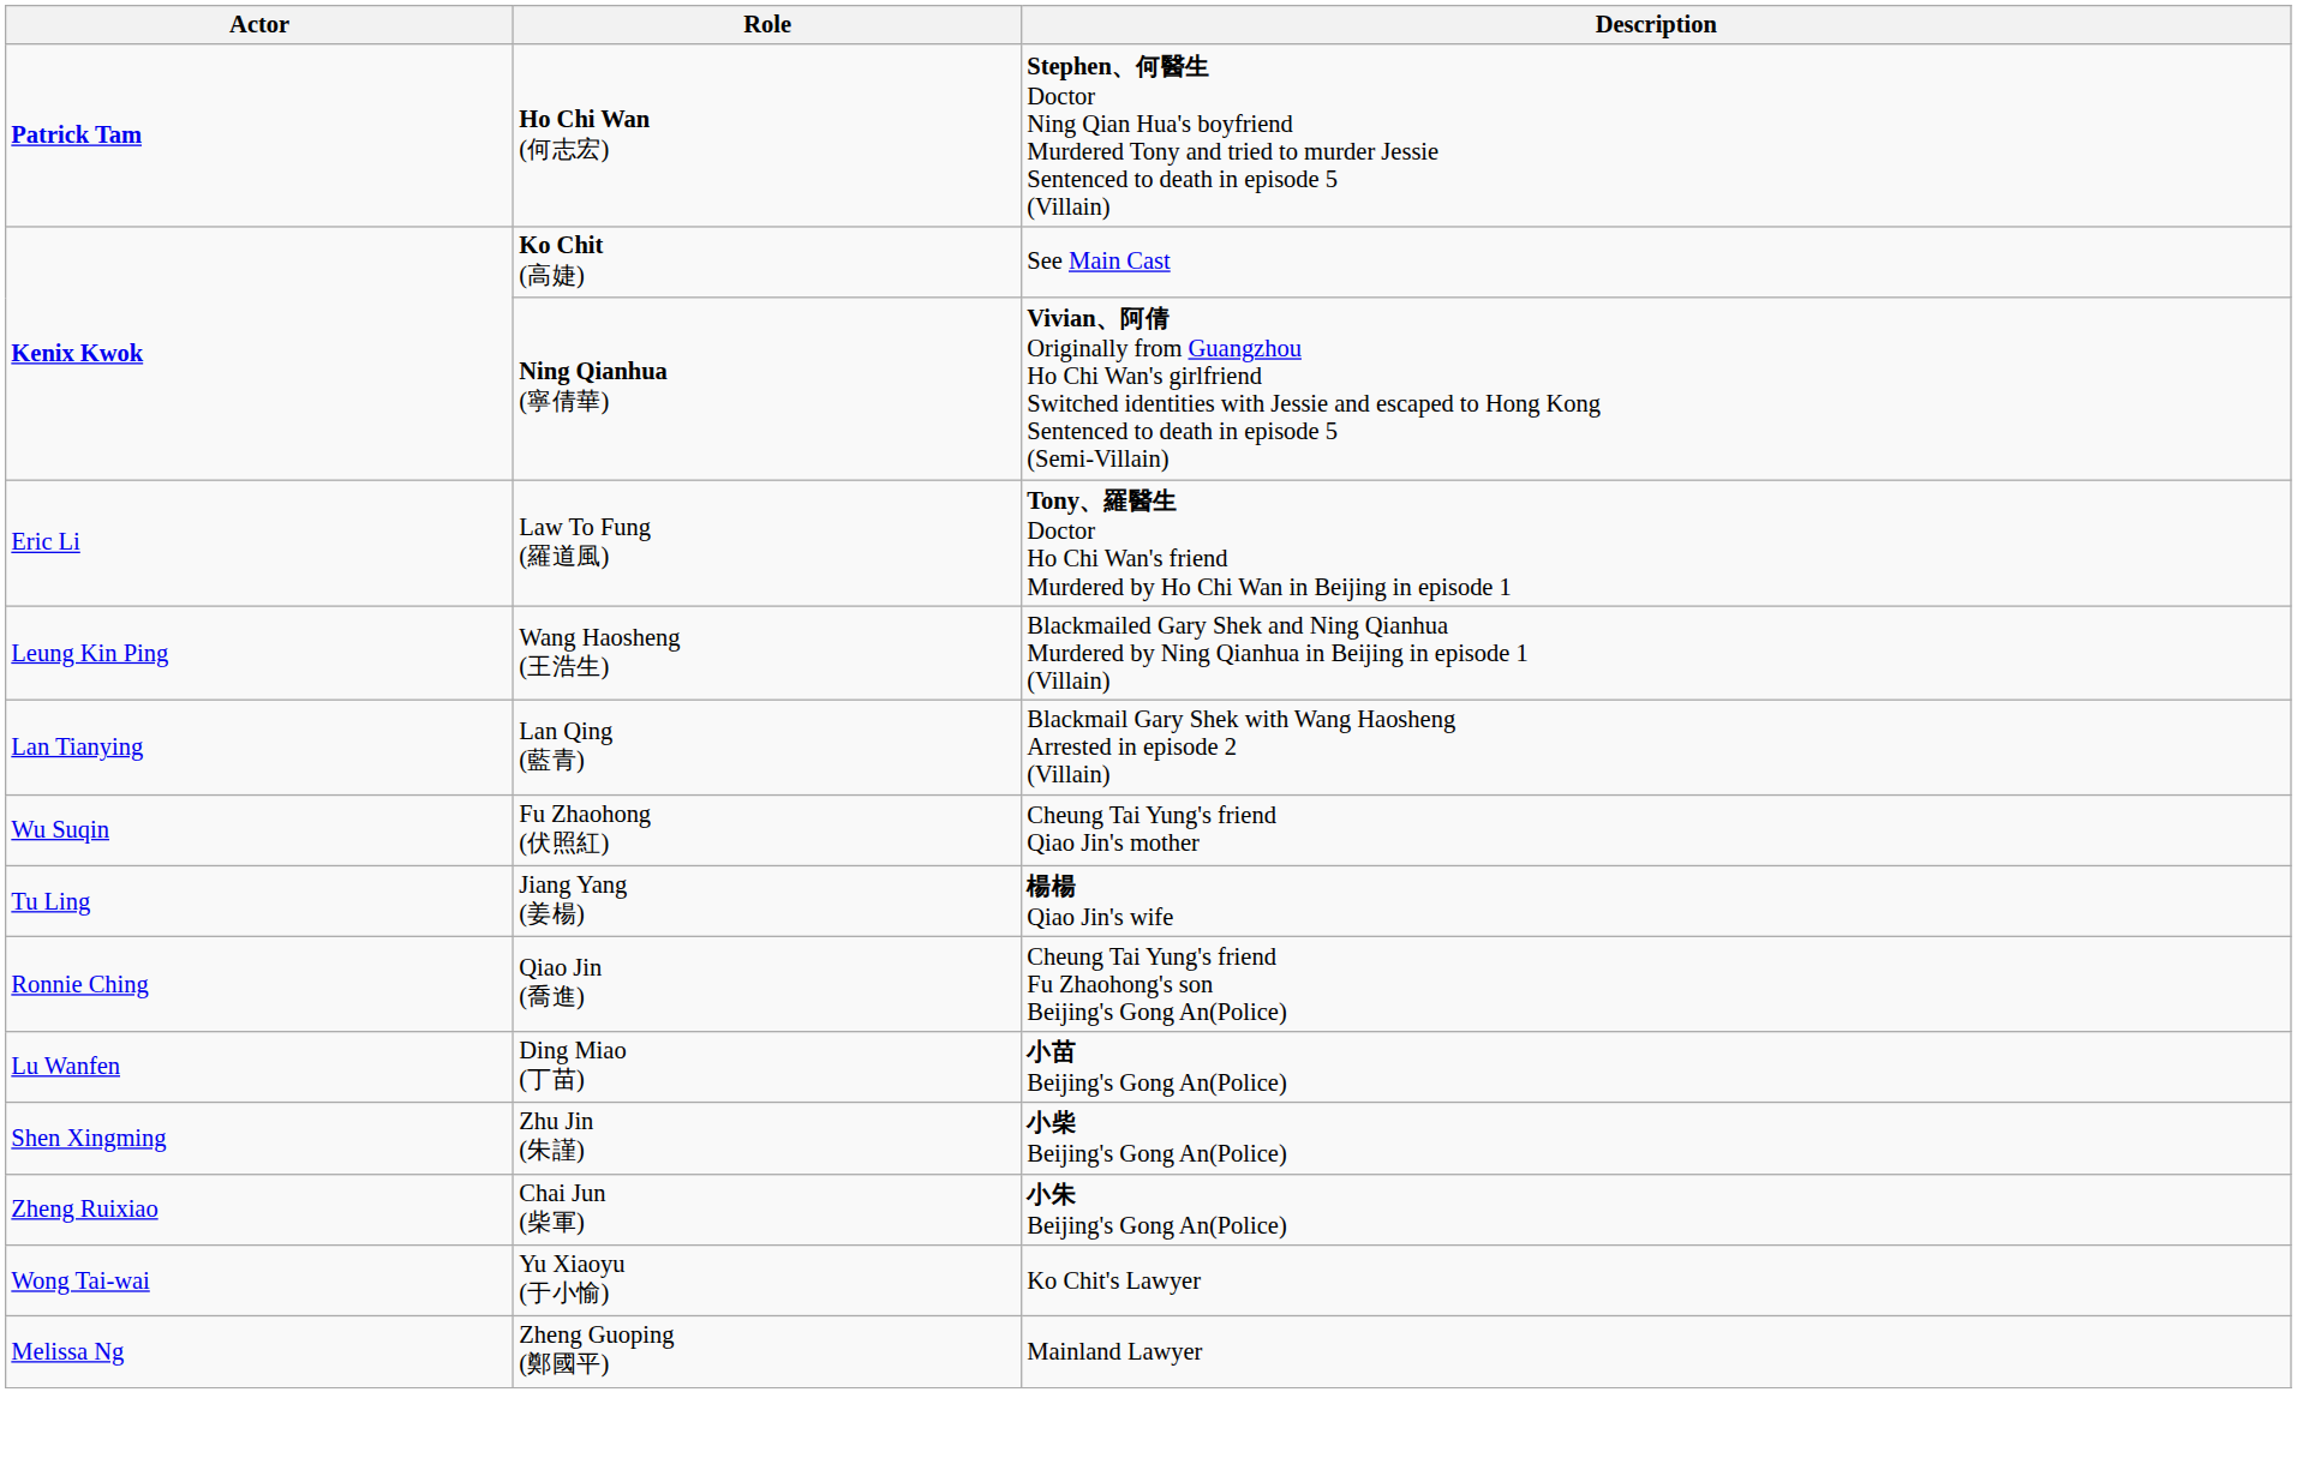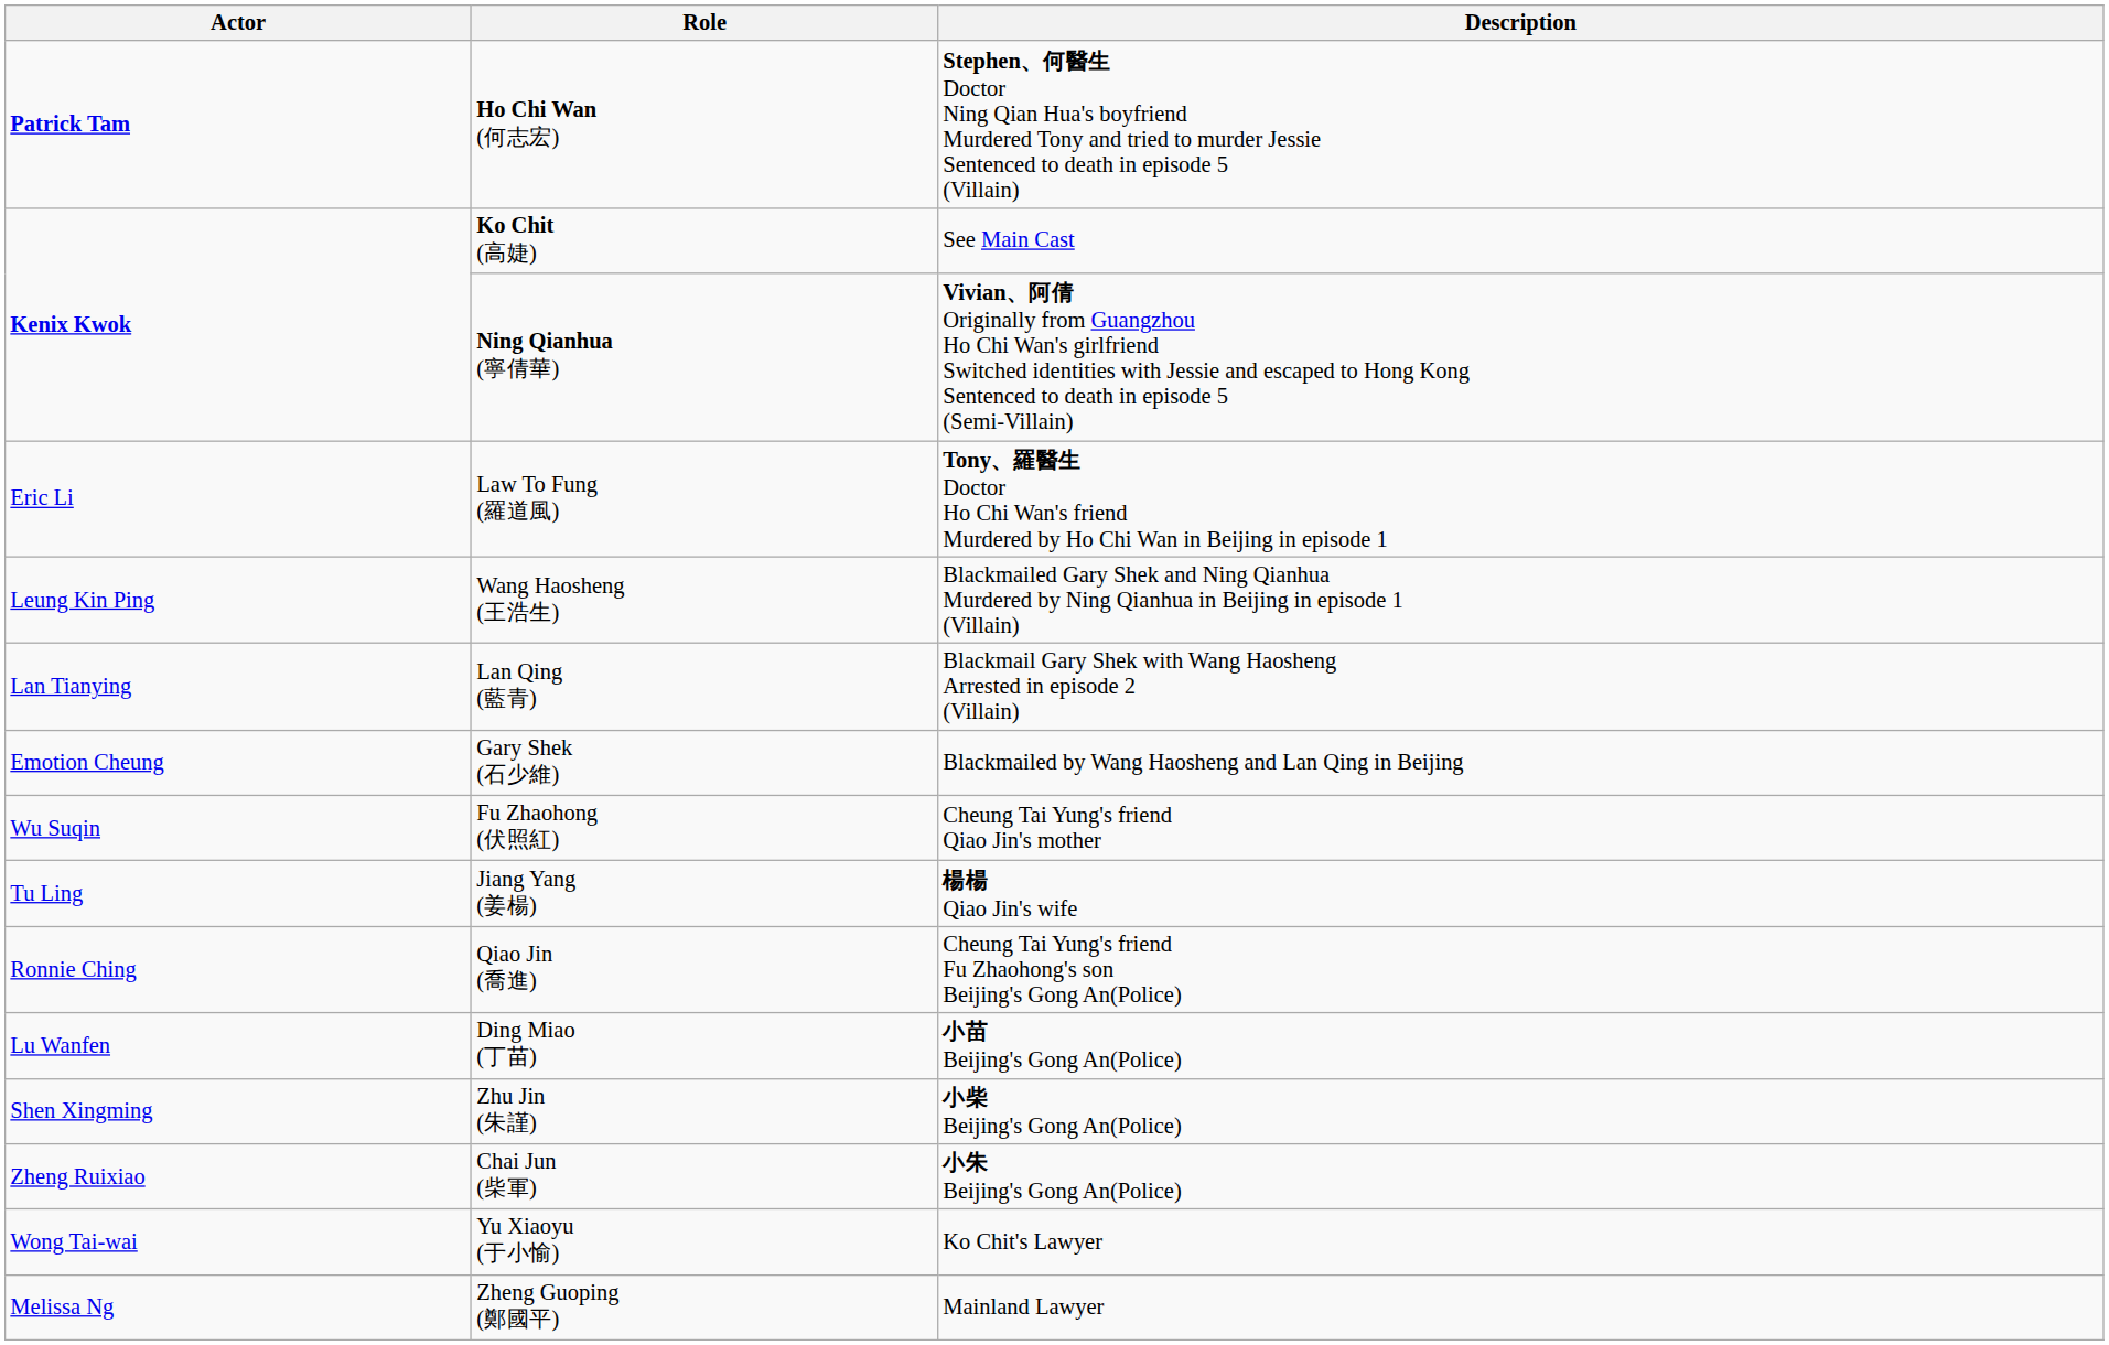+ row: Emotion Cheung | Gary Shek (石少維) | Blackmailed by Wang Haosheng and Lan Qing in Beijing
